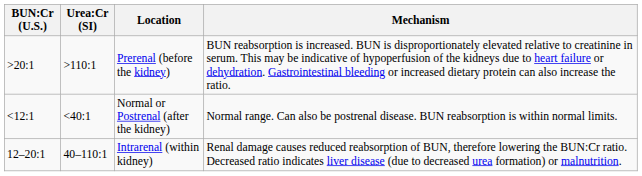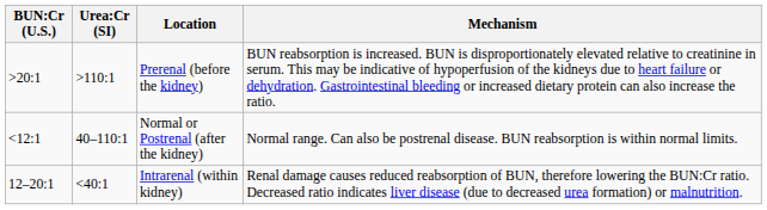Normal or Postrenal (after the kidney) | Urea:Cr (SI): <40:1 -> 40–110:1
Intrarenal (within kidney) | Urea:Cr (SI): 40–110:1 -> <40:1
